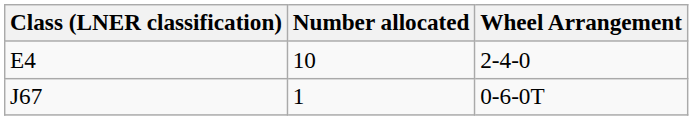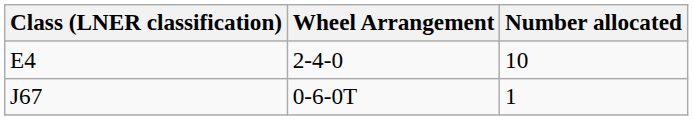columns swapped: Wheel Arrangement <-> Number allocated
